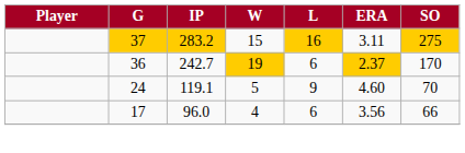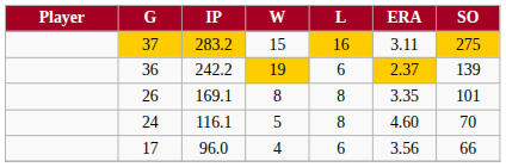36 | IP: 242.7 -> 242.2
36 | SO: 170 -> 139
+ row: 26 | 169.1 | 8 | 8 | 3.35 | 101
24 | IP: 119.1 -> 116.1
24 | L: 9 -> 8
